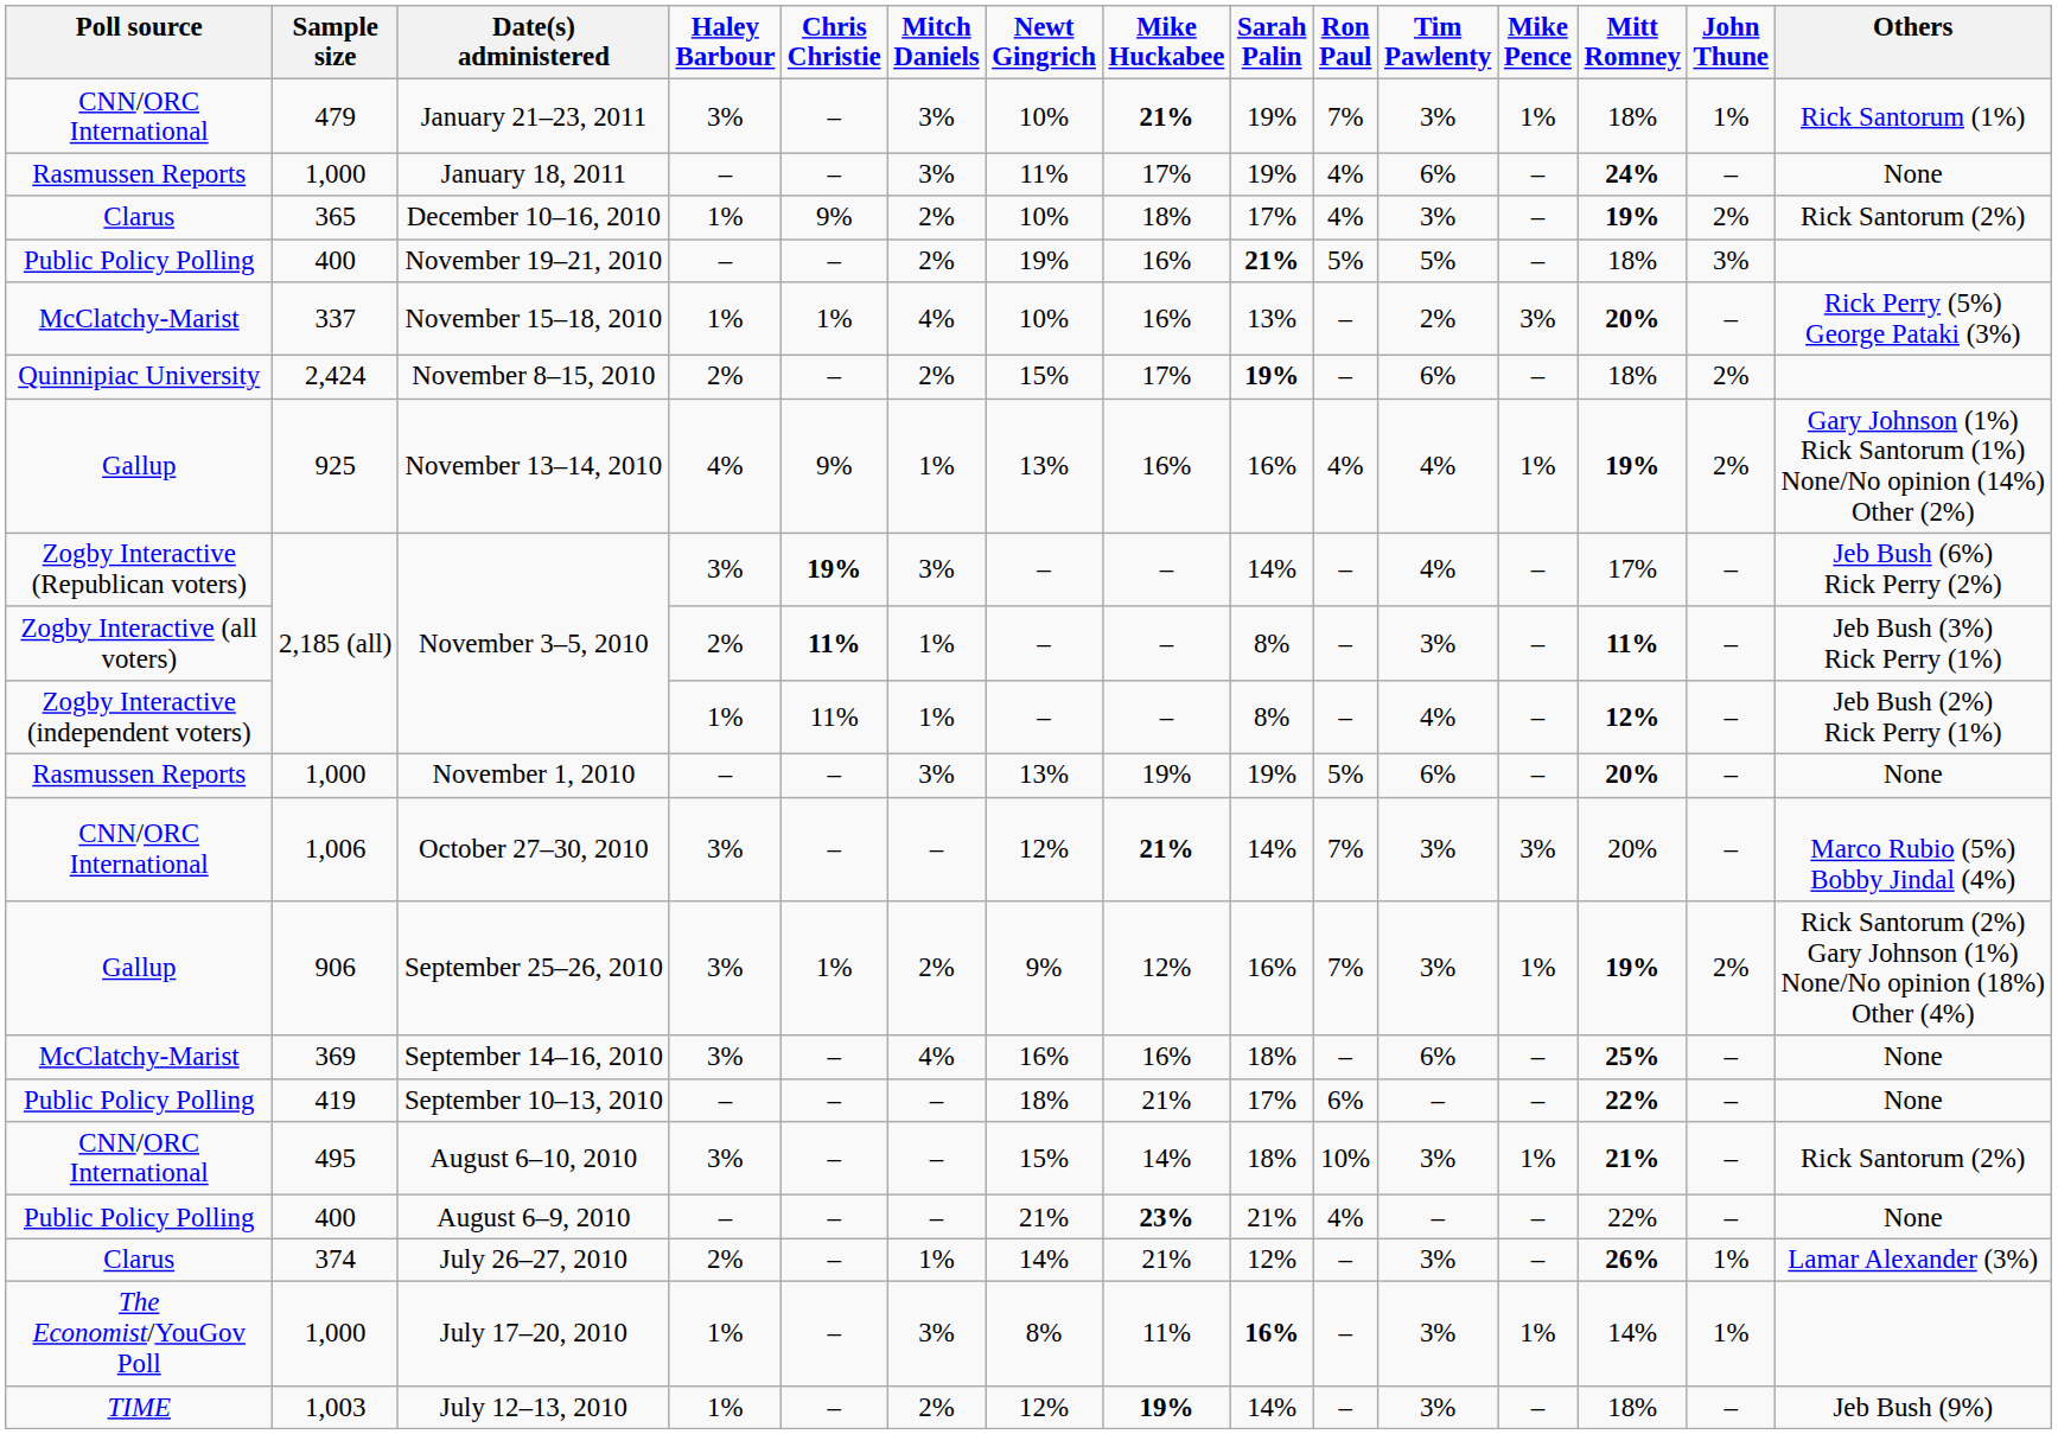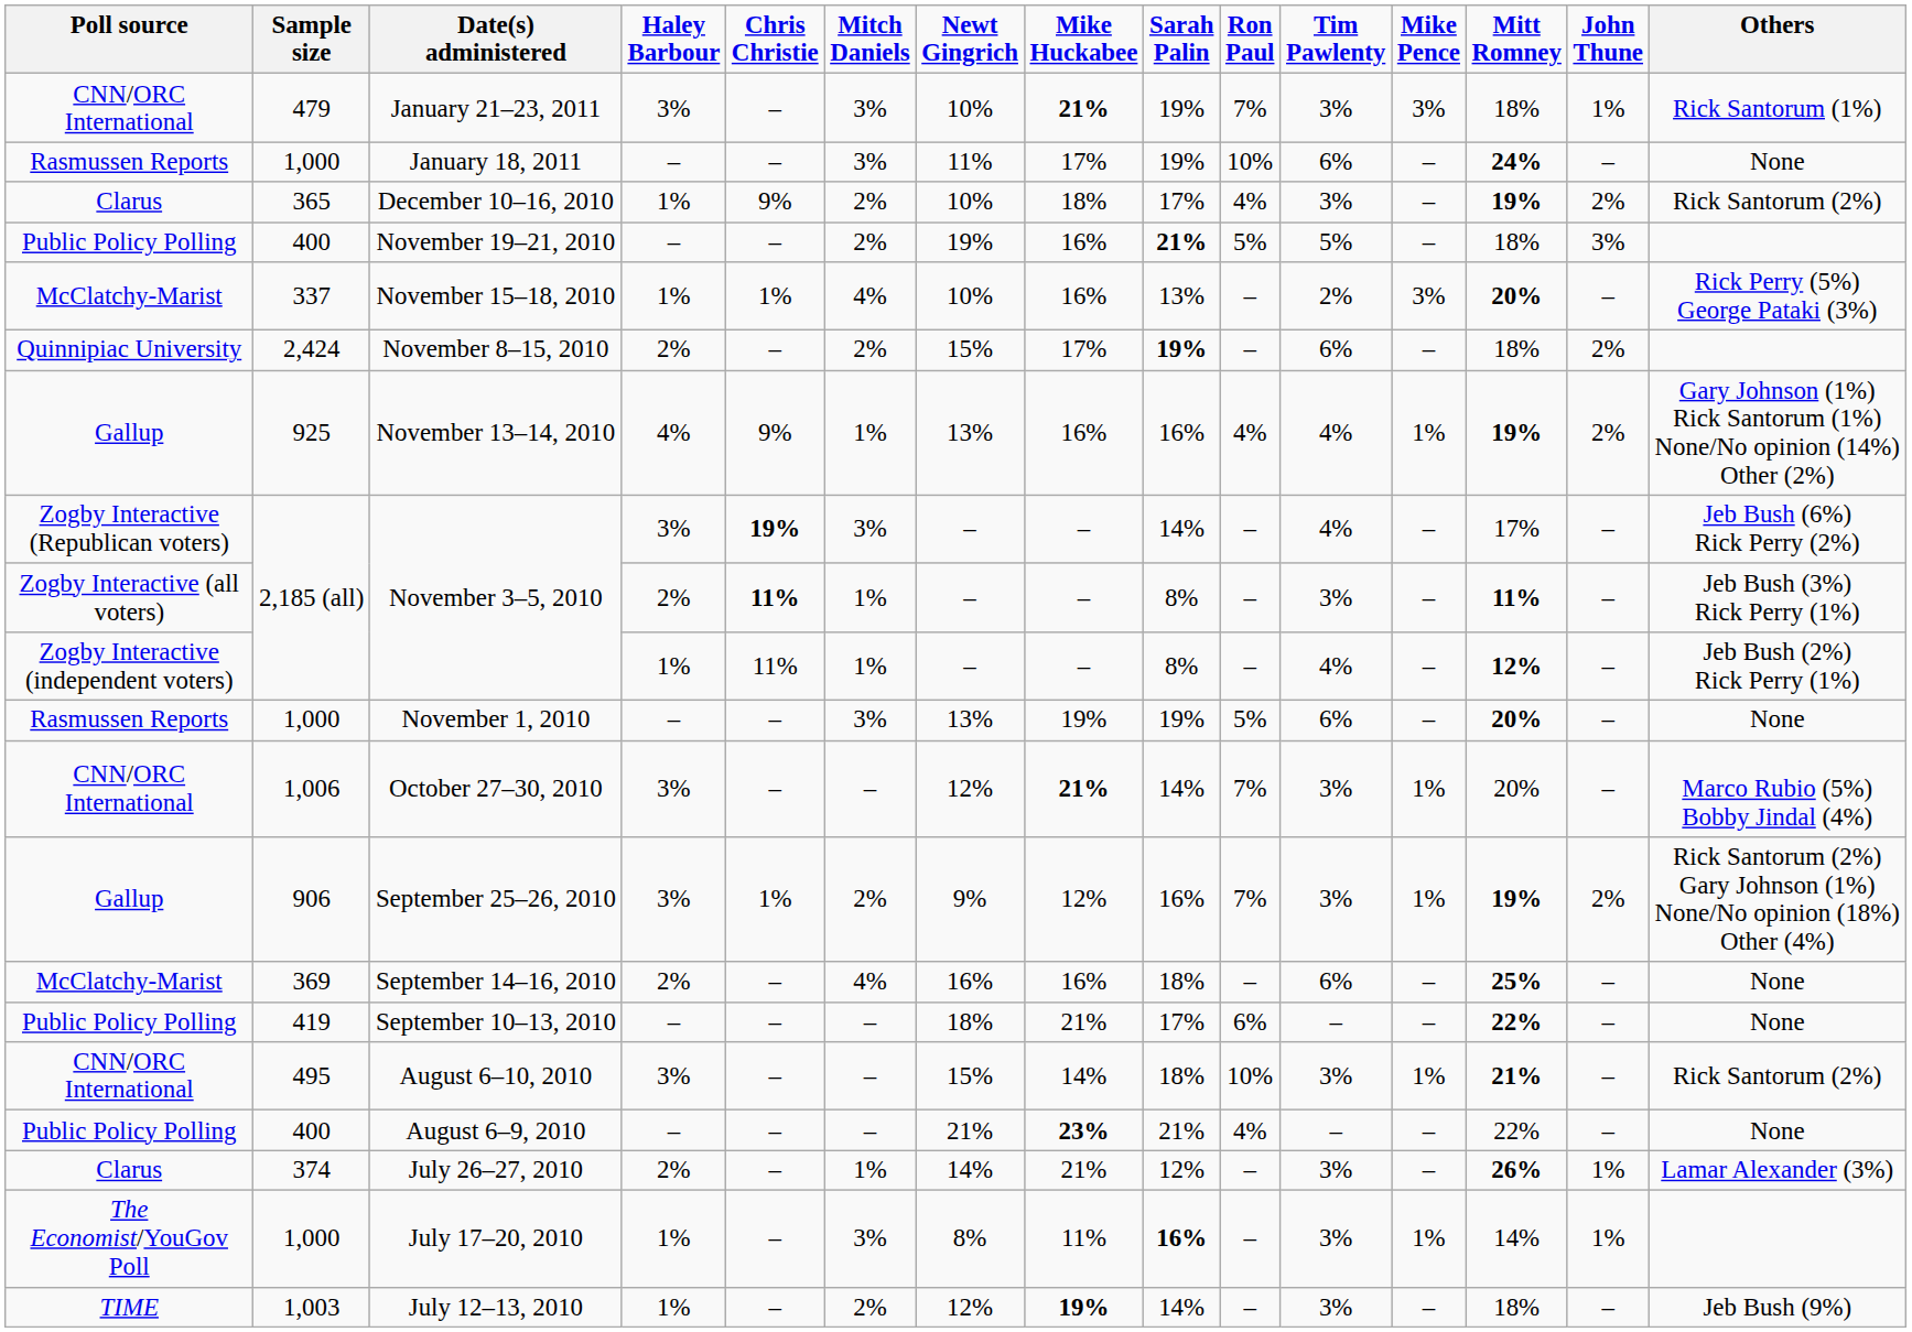January 21–23, 2011 | Mike Pence: 1% -> 3%
January 18, 2011 | Ron Paul: 4% -> 10%
October 27–30, 2010 | Mike Pence: 3% -> 1%
September 14–16, 2010 | Haley Barbour: 3% -> 2%
